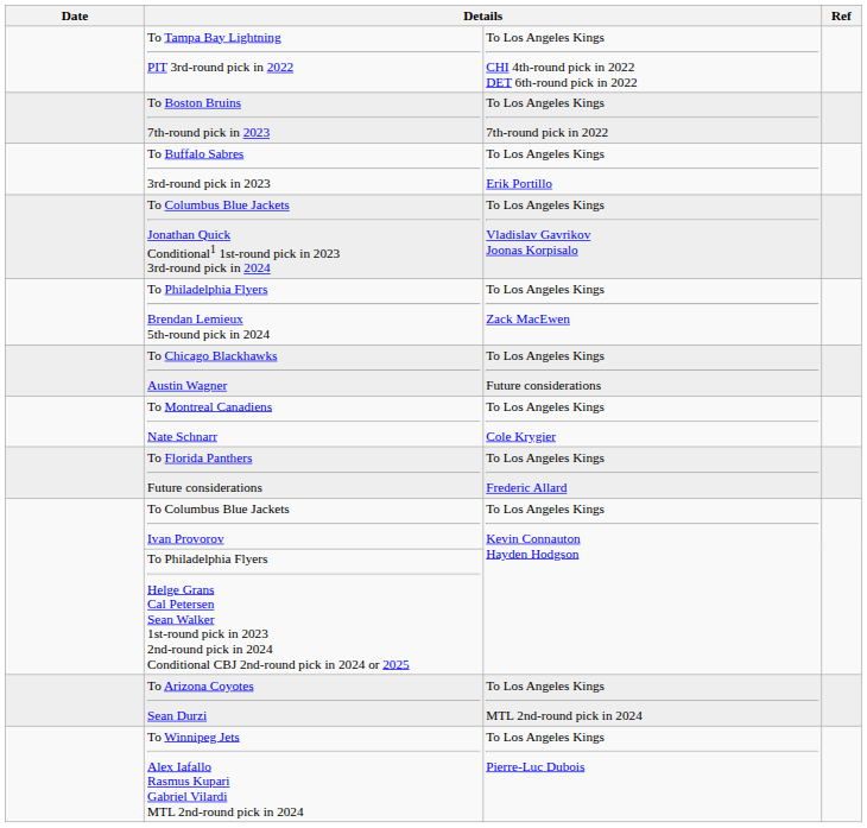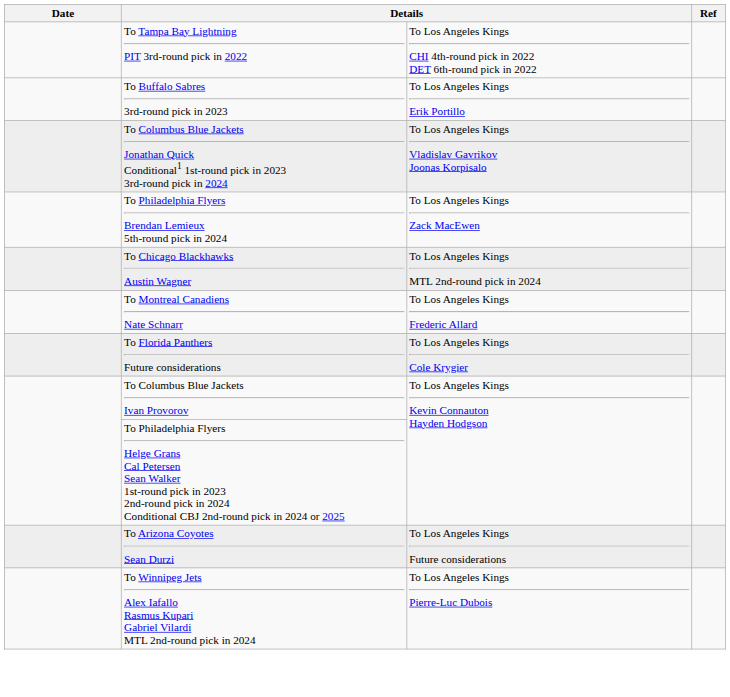- row: To Boston Bruins 7th-round pick in 2023 | To Los Angeles Kings 7th-round pick in 2022
To Chicago Blackhawks Austin Wagner | column 3: To Los Angeles Kings Future considerations -> To Los Angeles Kings MTL 2nd-round pick in 2024
To Montreal Canadiens Nate Schnarr | column 3: To Los Angeles Kings Cole Krygier -> To Los Angeles Kings Frederic Allard
To Florida Panthers Future considerations | column 3: To Los Angeles Kings Frederic Allard -> To Los Angeles Kings Cole Krygier
To Arizona Coyotes Sean Durzi | column 3: To Los Angeles Kings MTL 2nd-round pick in 2024 -> To Los Angeles Kings Future considerations
